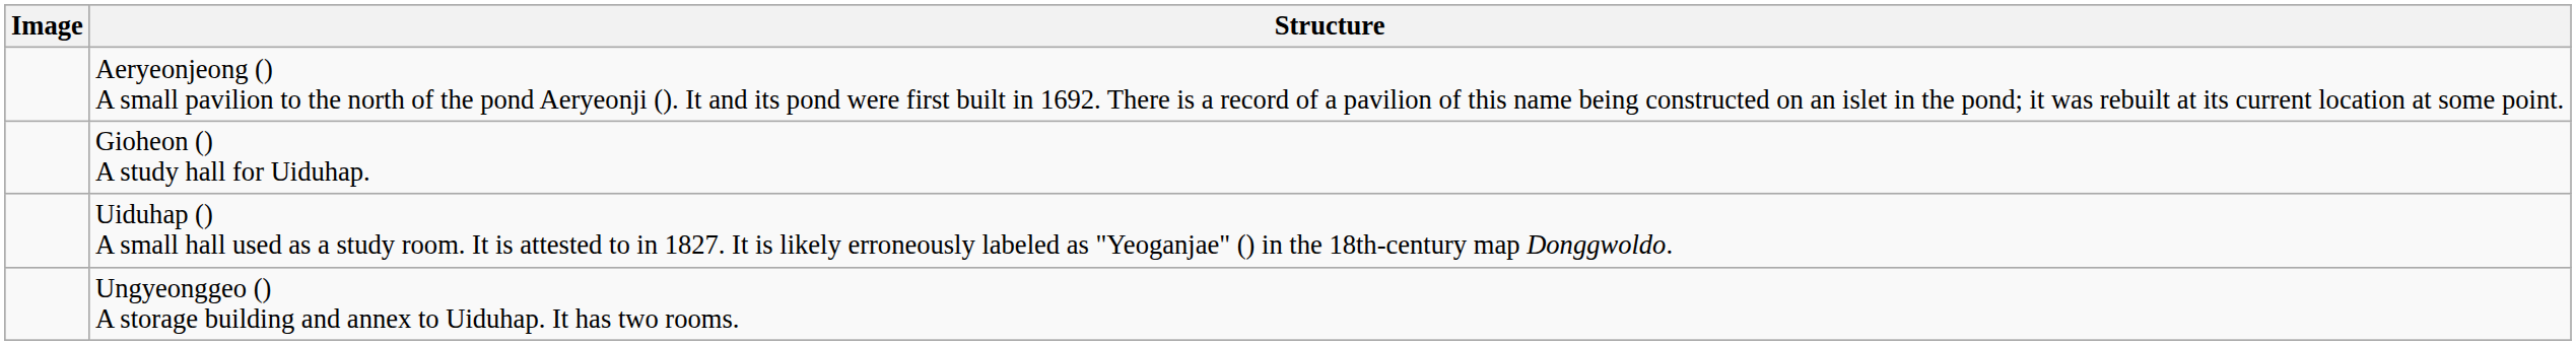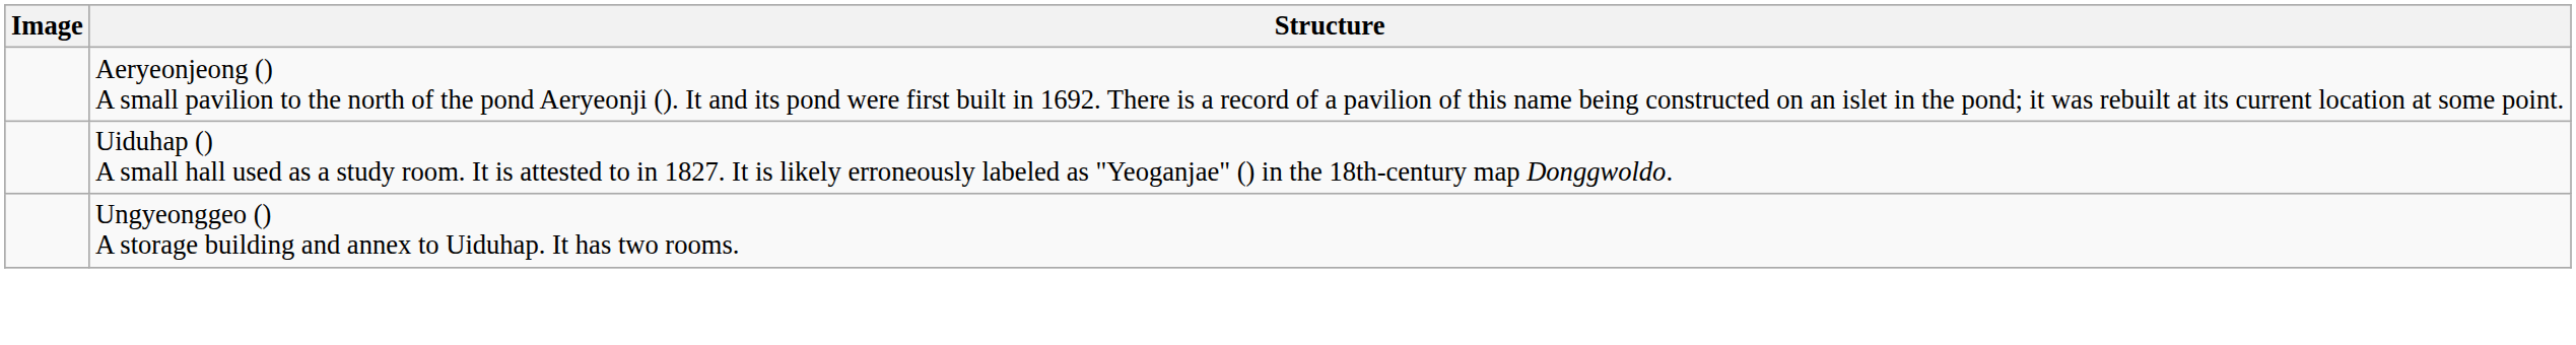- row: Gioheon () A study hall for Uiduhap.
